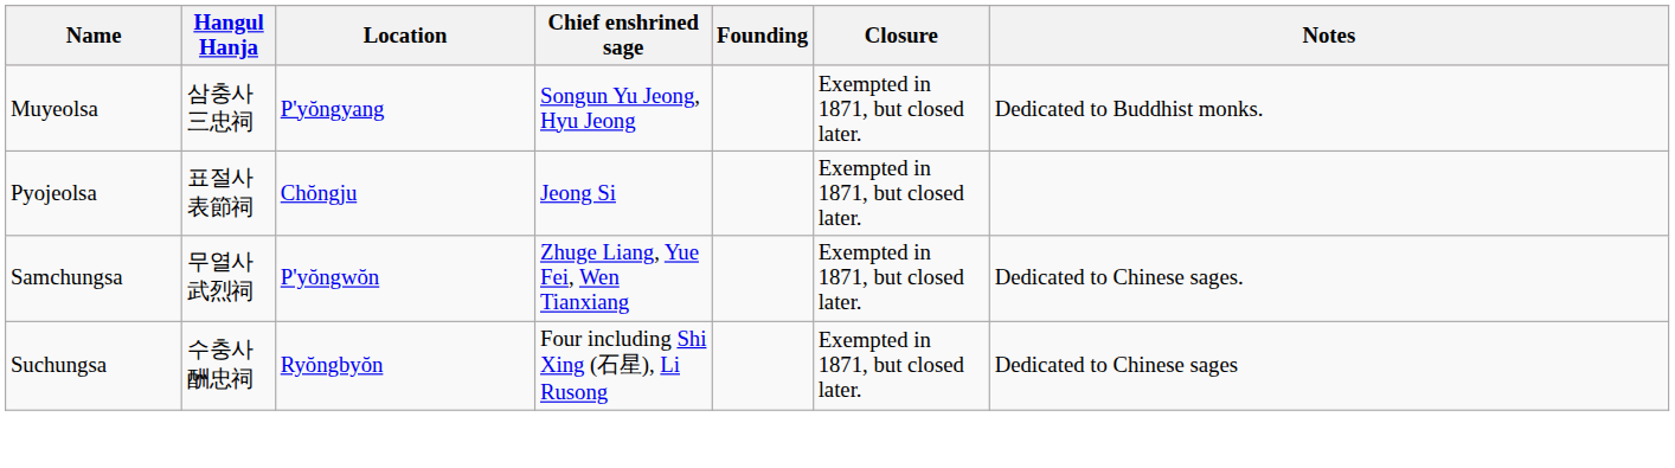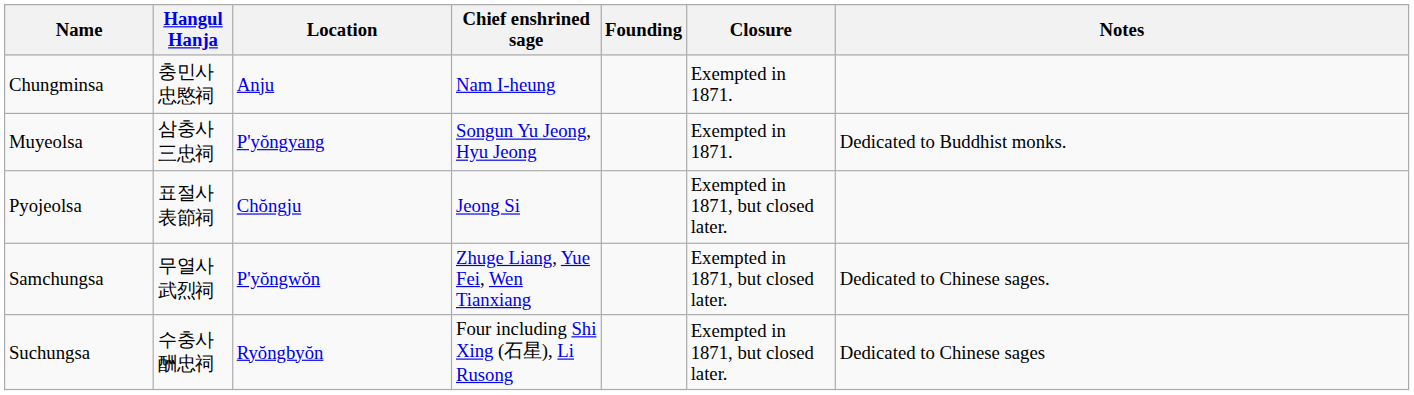+ row: Chungminsa | 충민사 忠愍祠 | Anju | Nam I-heung | Exempted in 1871.
Muyeolsa | Closure: Exempted in 1871, but closed later. -> Exempted in 1871.
